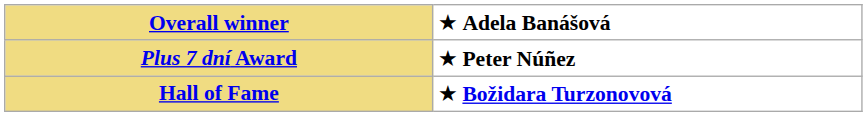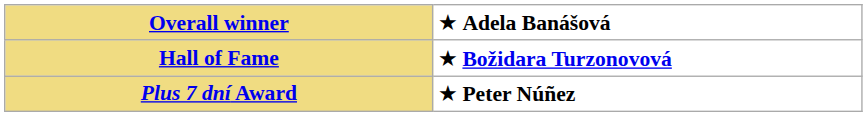rows swapped: Hall of Fame <-> Plus 7 dní Award
